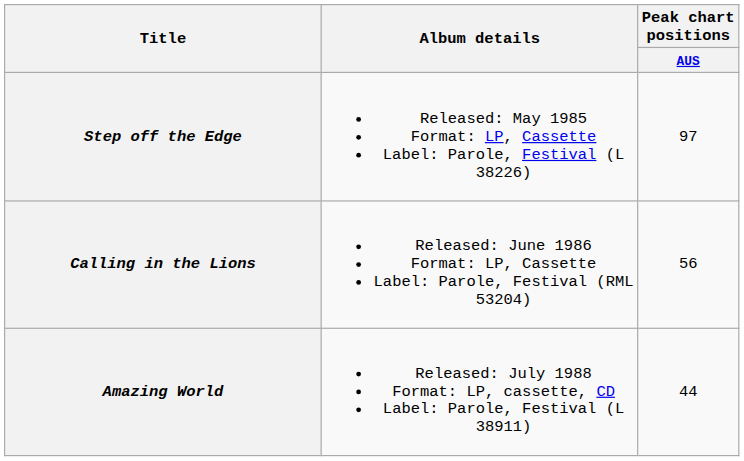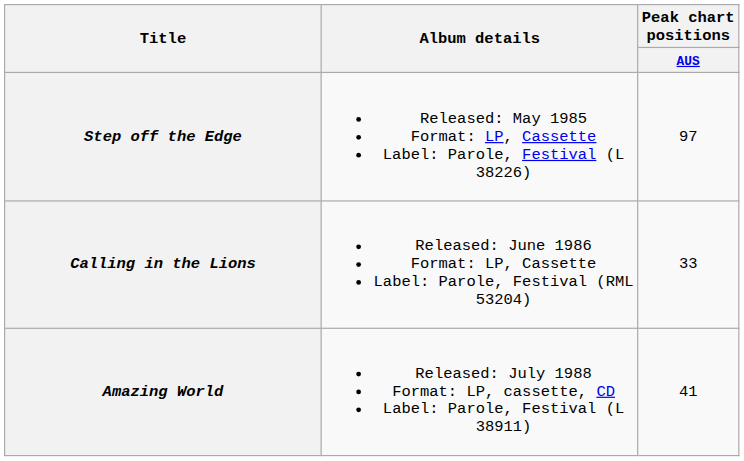Calling in the Lions | Peak chart positions / AUS: 56 -> 33
Amazing World | Peak chart positions / AUS: 44 -> 41
